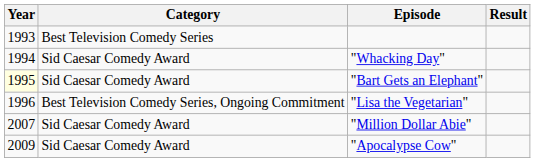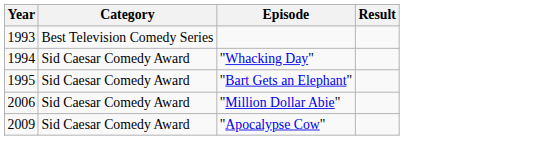"Bart Gets an Elephant" | Year: lightyellow background -> no background
- row: 1996 | Best Television Comedy Series, Ongoing Commitment | "Lisa the Vegetarian"
"Million Dollar Abie" | Year: 2007 -> 2006
